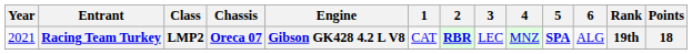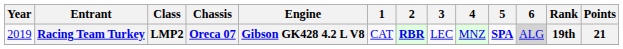Racing Team Turkey | Year: 2021 -> 2019
Racing Team Turkey | 6: no background -> lightgrey background
Racing Team Turkey | Points: 18 -> 21
